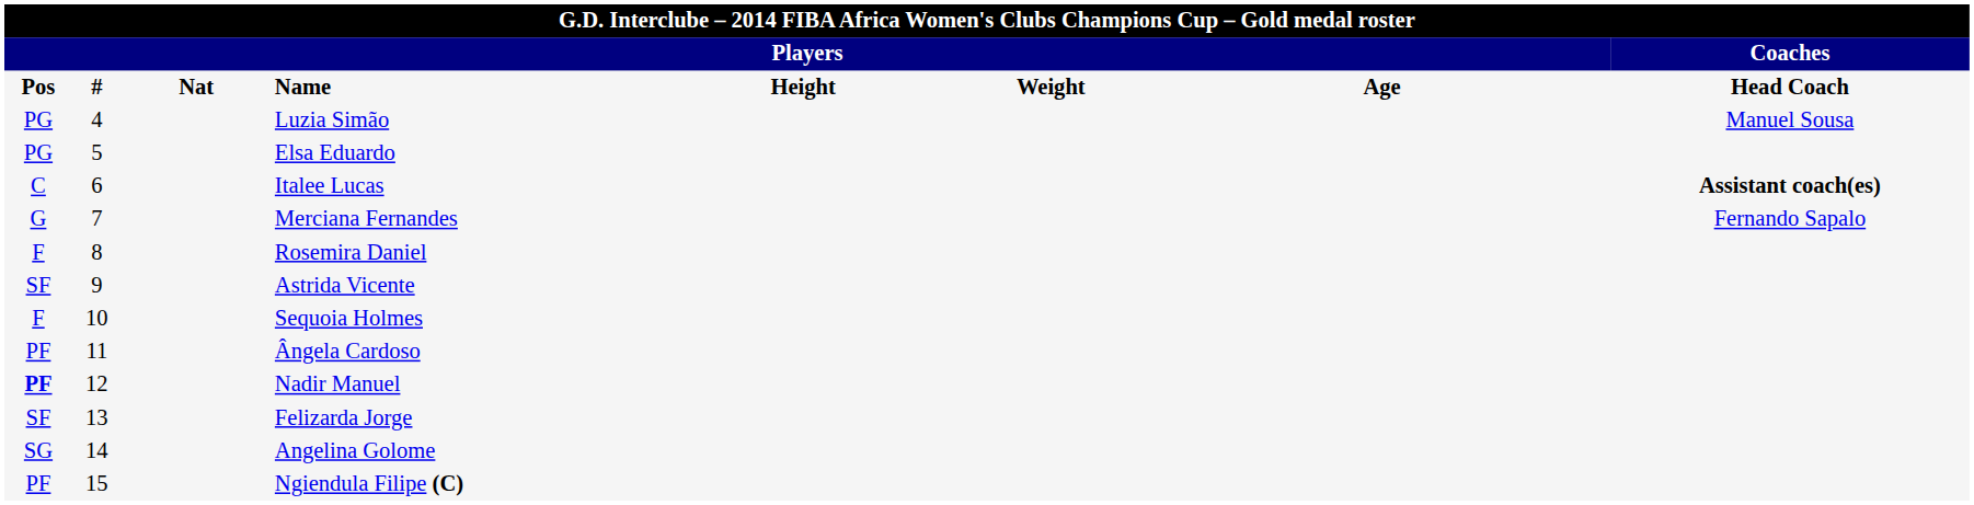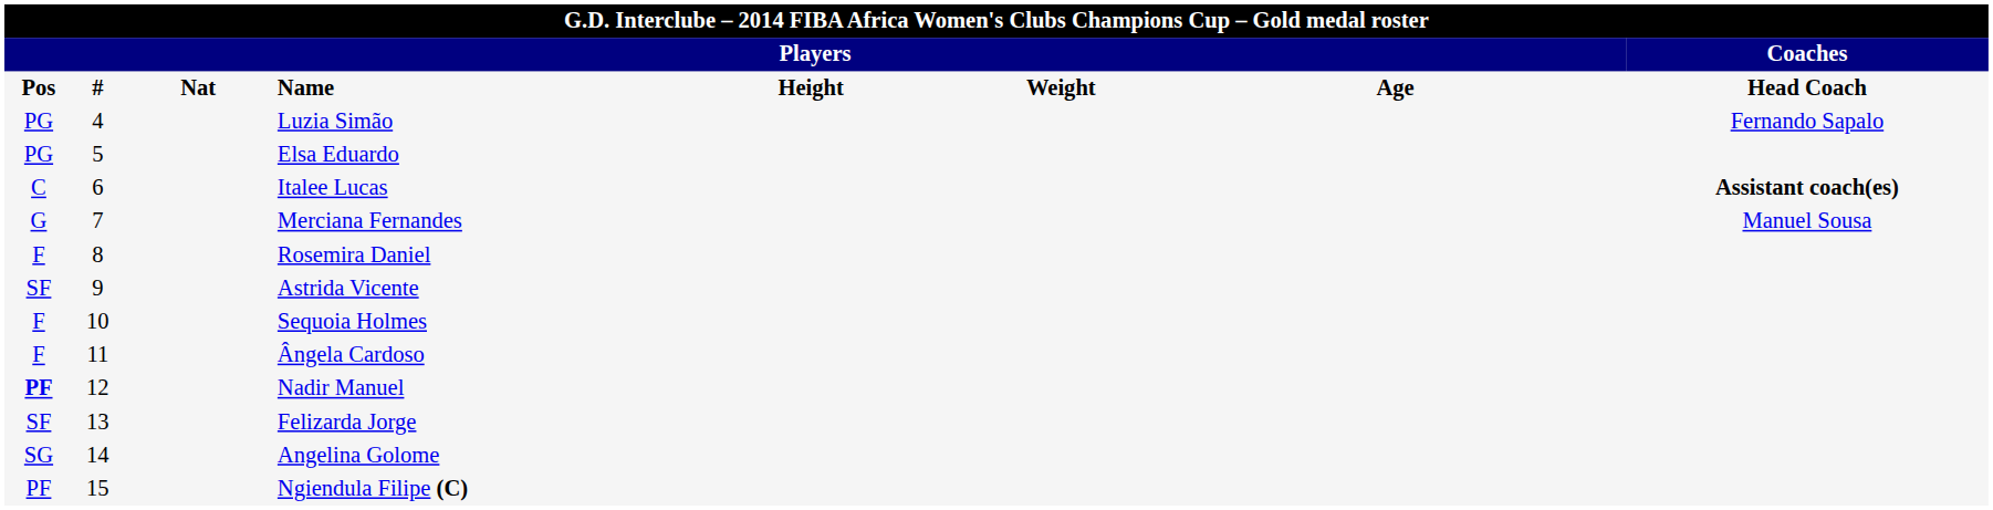Luzia Simão | column 8: Manuel Sousa -> Fernando Sapalo
Merciana Fernandes | column 8: Fernando Sapalo -> Manuel Sousa
Ângela Cardoso | column 1: PF -> F
